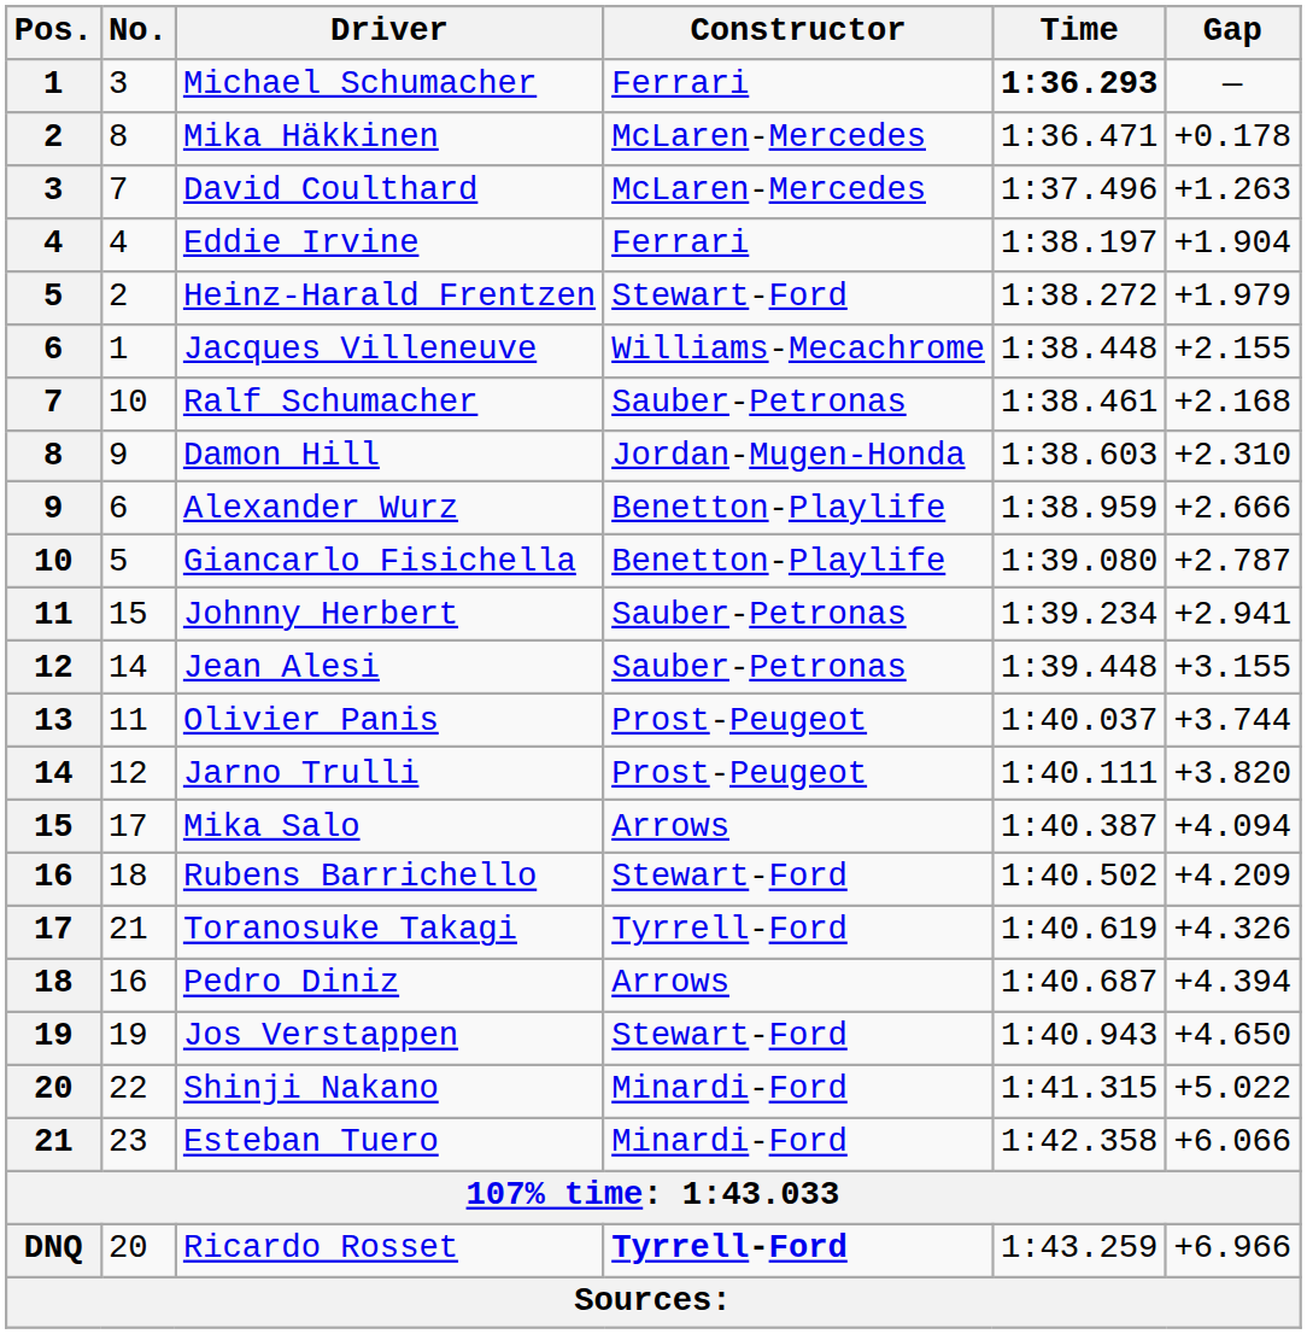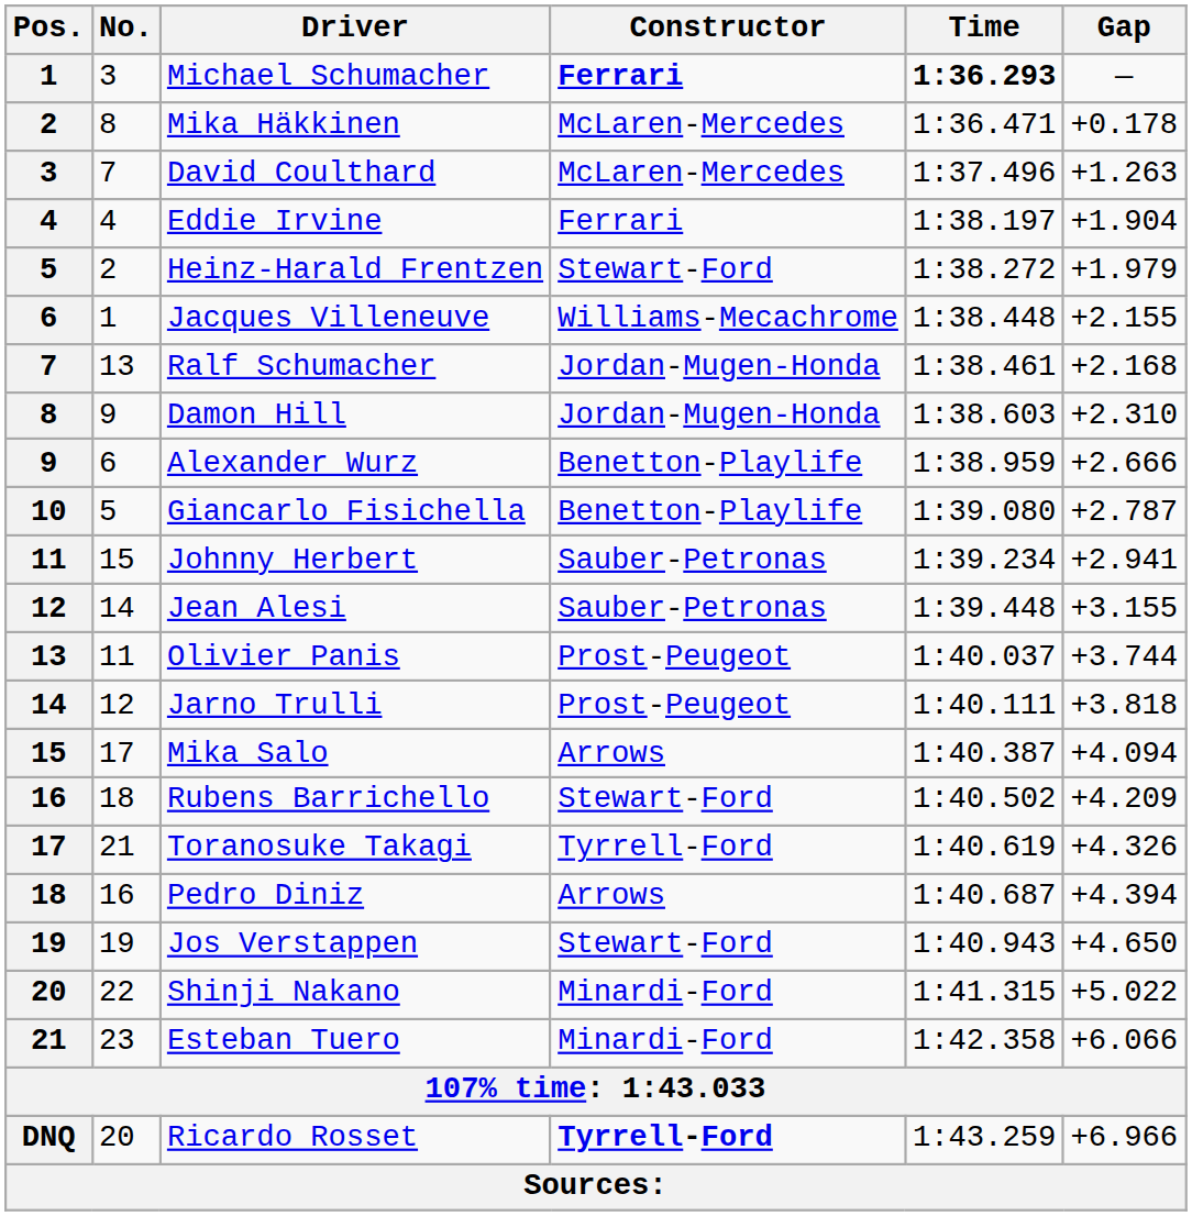Michael Schumacher | Constructor: normal -> bold
Ralf Schumacher | No.: 10 -> 13
Ralf Schumacher | Constructor: Sauber-Petronas -> Jordan-Mugen-Honda
Jarno Trulli | Gap: +3.820 -> +3.818
